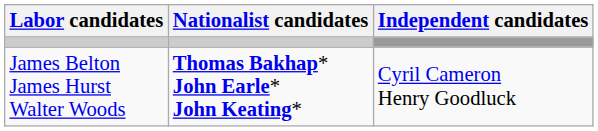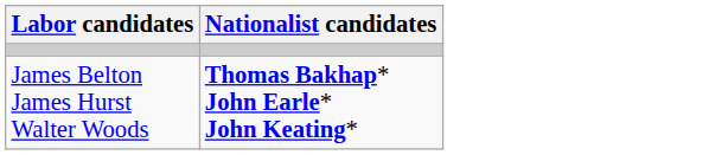- column: Independent candidates | Cyril Cameron Henry Goodluck
